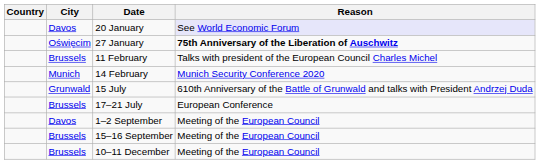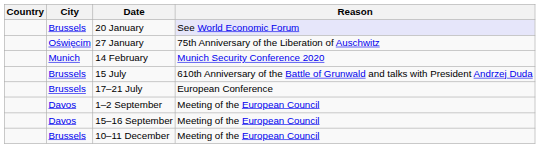20 January | City: Davos -> Brussels
27 January | Reason: bold -> normal
- row: Brussels | 11 February | Talks with president of the European Council Charles Michel
15 July | City: Grunwald -> Brussels
15–16 September | City: Brussels -> Davos
